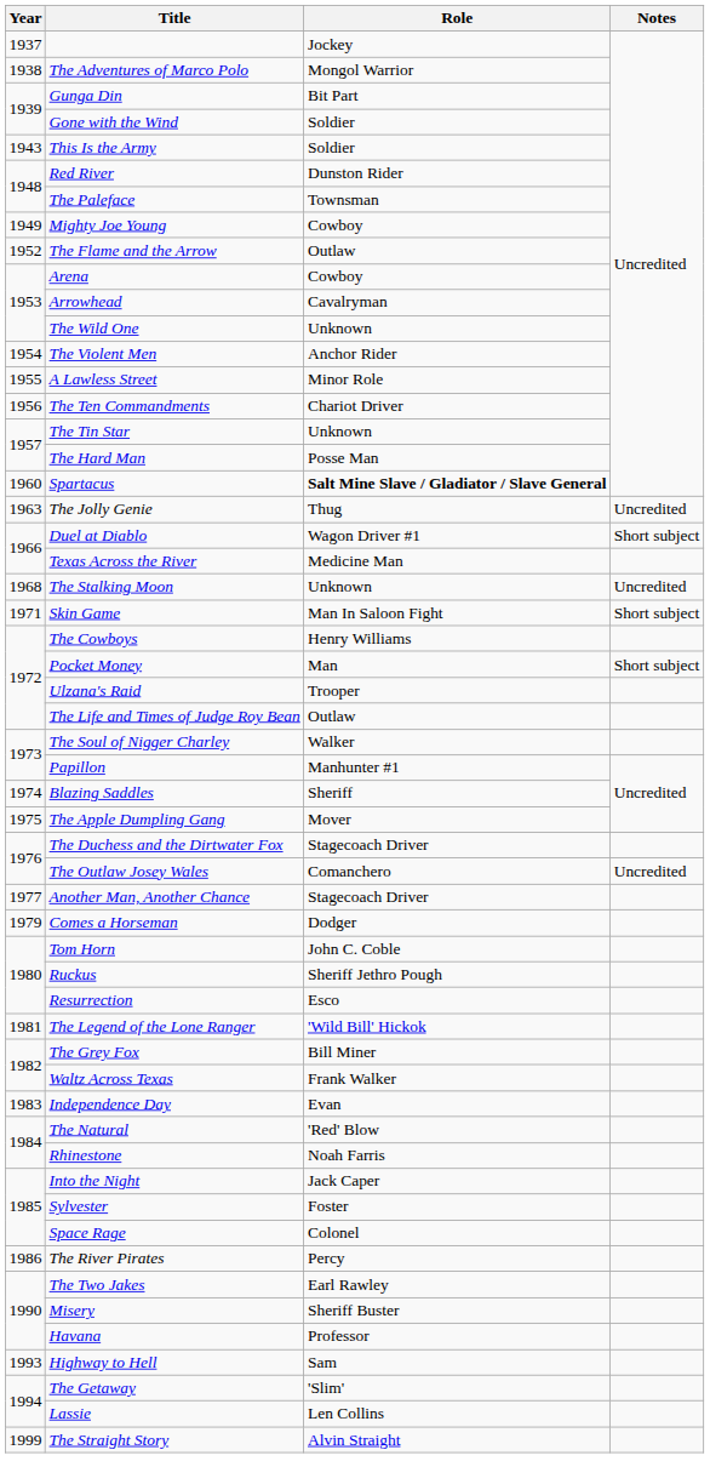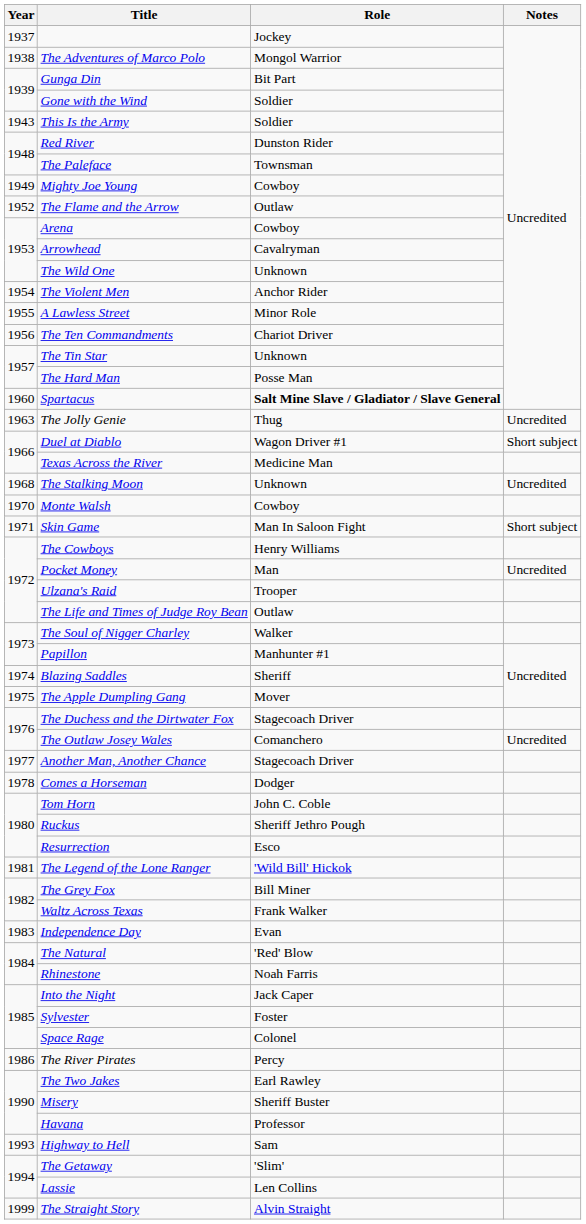+ row: 1970 | Monte Walsh | Cowboy
Pocket Money | Notes: Short subject -> Uncredited
Comes a Horseman | Year: 1979 -> 1978
